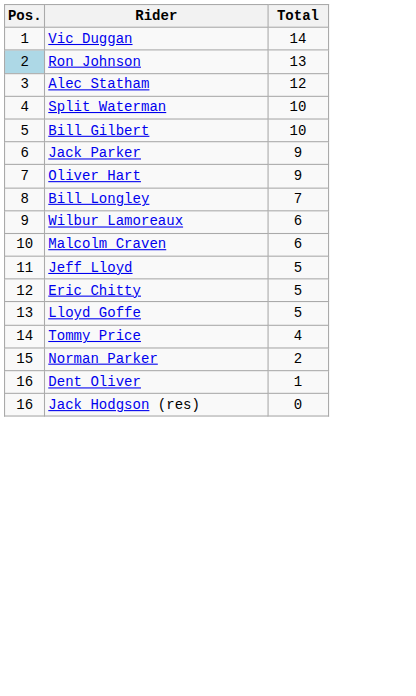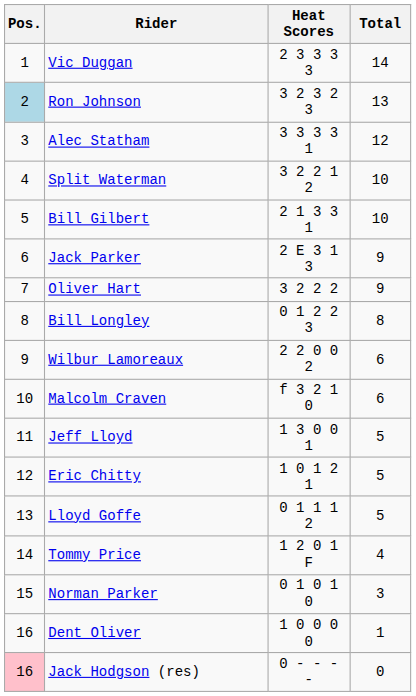+ column: Heat Scores | 2 3 3 3 3 | 3 2 3 2 3 | 3 3 3 3 1 | 3 2 2 1 2 | 2 1 3 3 1 | 2 E 3 1 3 | 3 2 2 2 | 0 1 2 2 3 | 2 2 0 0 2 | f 3 2 1 0 | 1 3 0 0 1 | 1 0 1 2 1 | 0 1 1 1 2 | 1 2 0 1 F | 0 1 0 1 0 | 1 0 0 0 0 | 0 - - - -
Bill Longley | Total: 7 -> 8
Norman Parker | Total: 2 -> 3
Jack Hodgson (res) | Pos.: no background -> pink background
